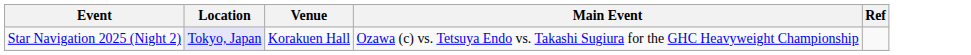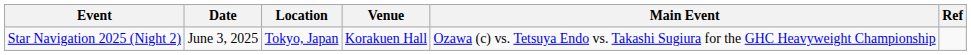+ column: Date | June 3, 2025
Star Navigation 2025 (Night 2) | Location: lavender background -> no background
